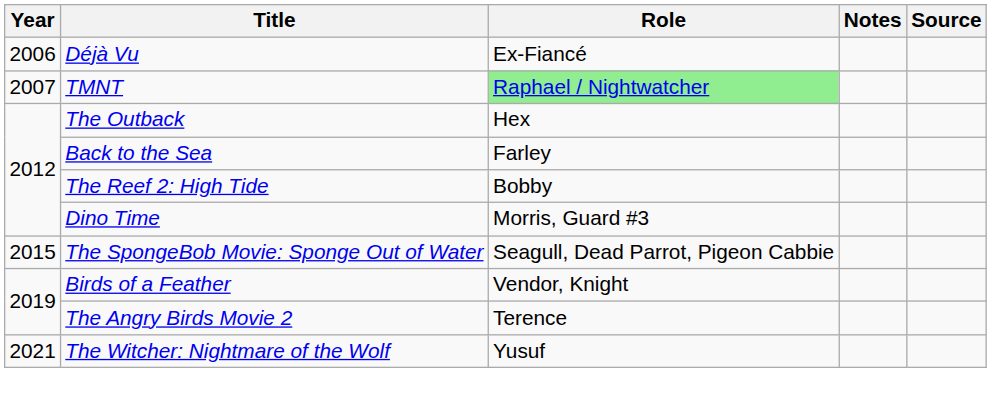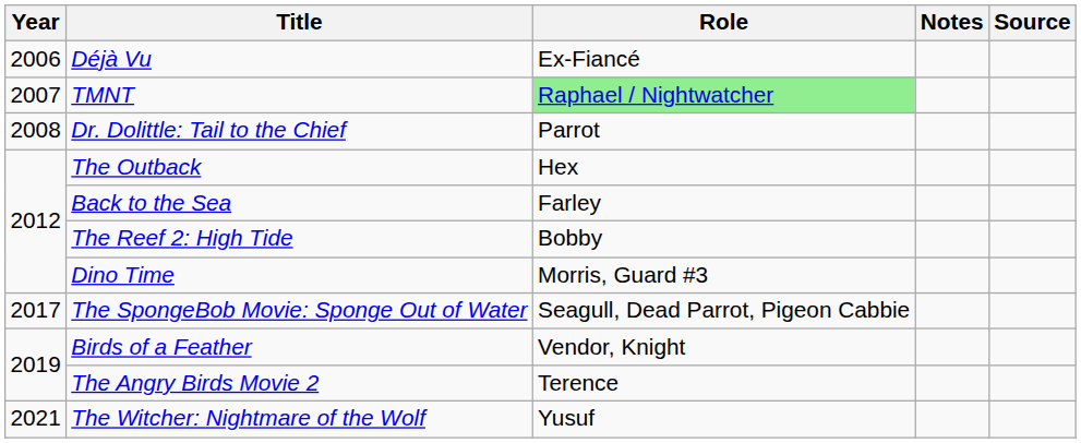+ row: 2008 | Dr. Dolittle: Tail to the Chief | Parrot
The SpongeBob Movie: Sponge Out of Water | Year: 2015 -> 2017
